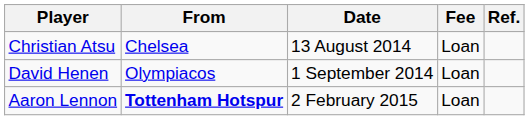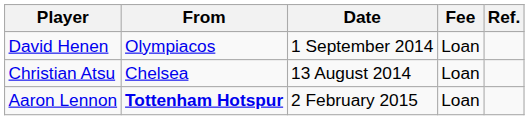rows swapped: Christian Atsu <-> David Henen
